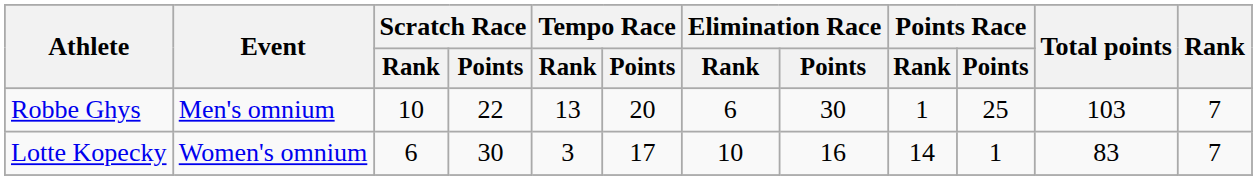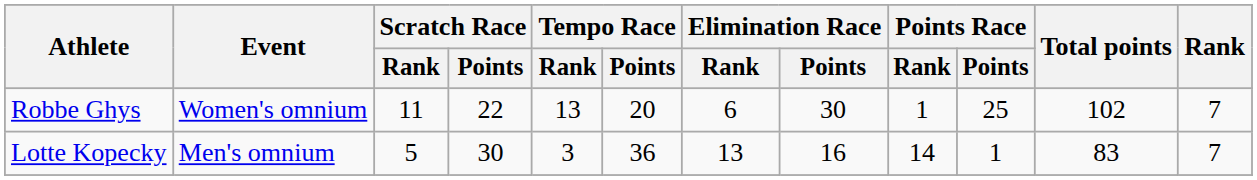Robbe Ghys | Event: Men's omnium -> Women's omnium
Robbe Ghys | Scratch Race / Rank: 10 -> 11
Robbe Ghys | Total points: 103 -> 102
Lotte Kopecky | Event: Women's omnium -> Men's omnium
Lotte Kopecky | Scratch Race / Rank: 6 -> 5
Lotte Kopecky | Tempo Race / Points: 17 -> 36
Lotte Kopecky | Elimination Race / Rank: 10 -> 13
